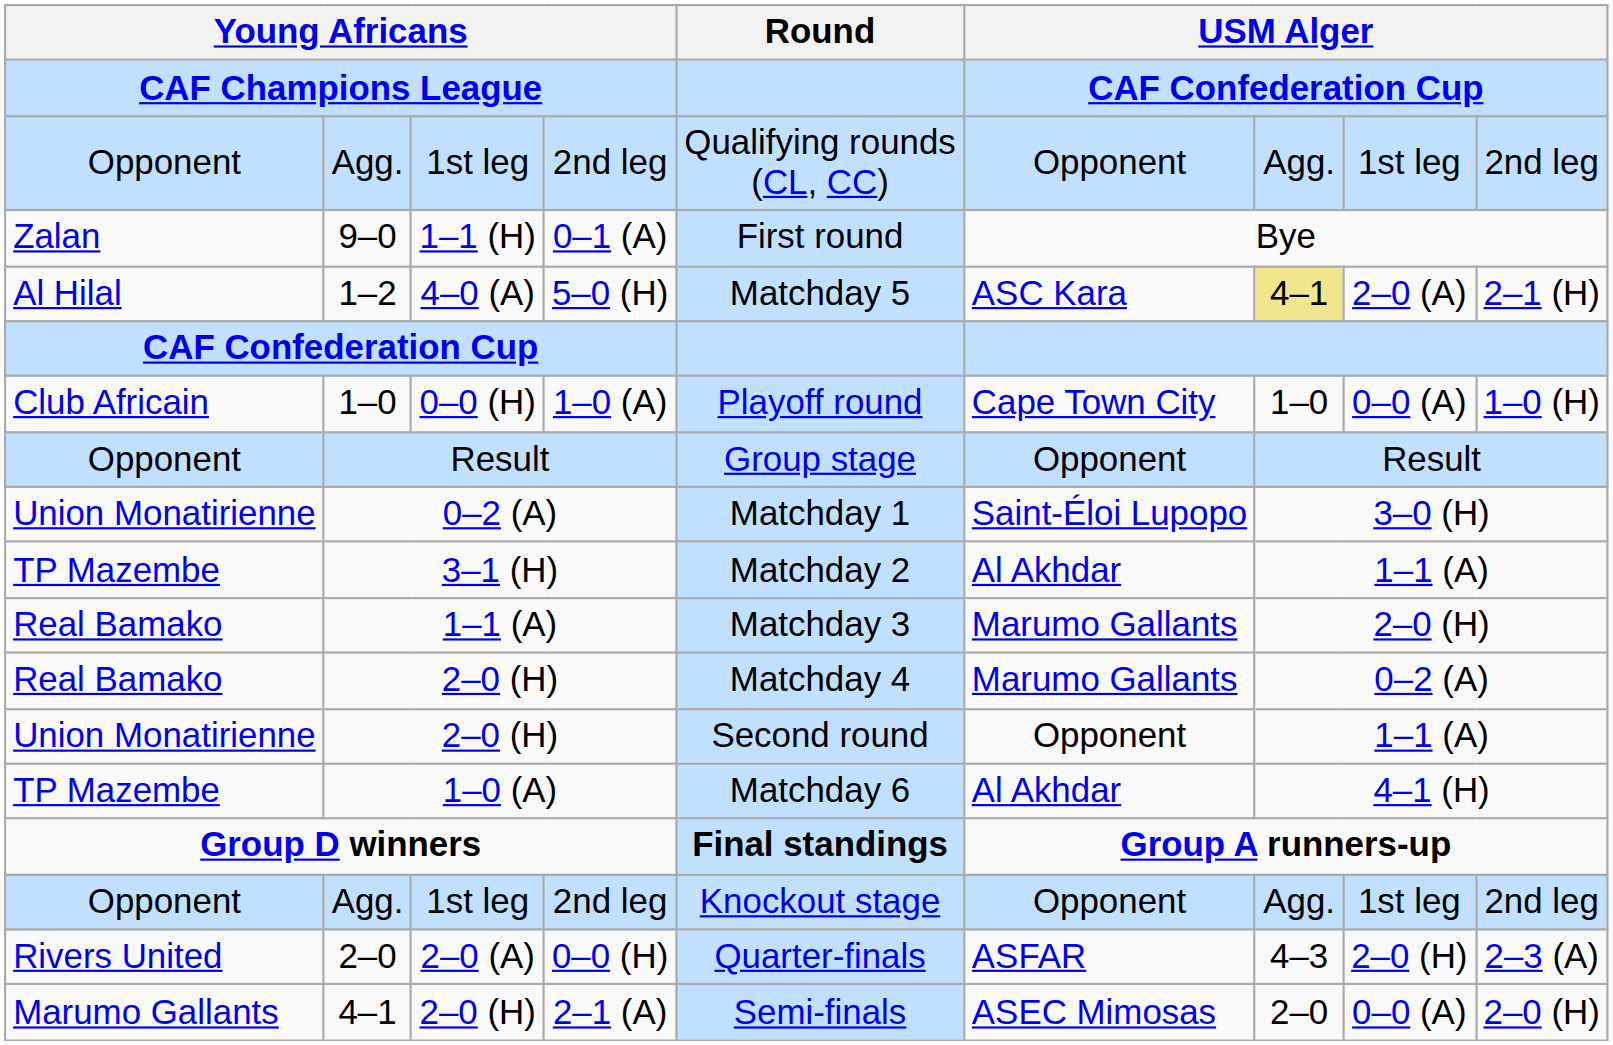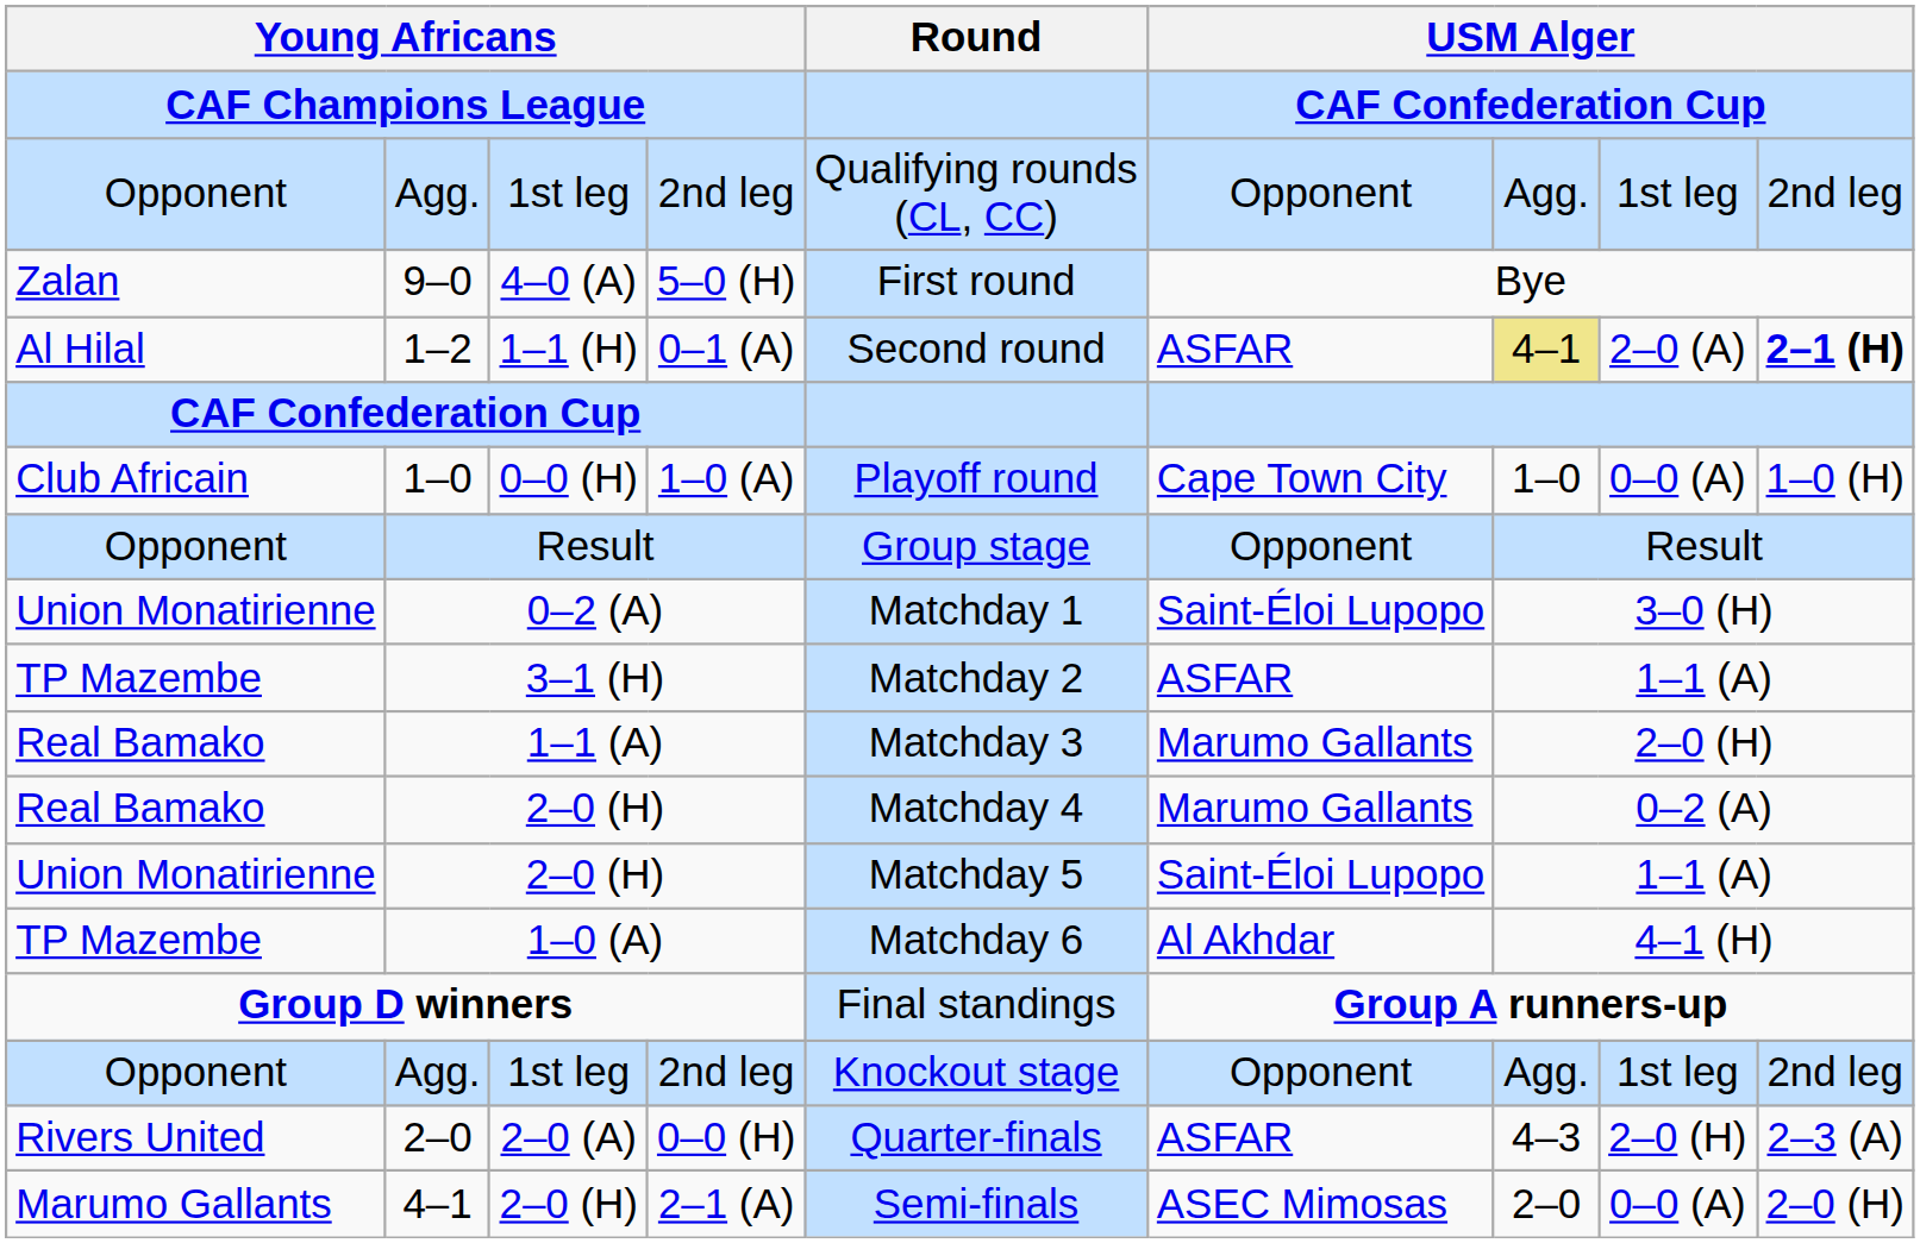9–0 | column 3: 1–1 (H) -> 4–0 (A)
9–0 | column 4: 0–1 (A) -> 5–0 (H)
1–2 | column 3: 4–0 (A) -> 1–1 (H)
1–2 | column 4: 5–0 (H) -> 0–1 (A)
1–2 | Round: Matchday 5 -> Second round
1–2 | column 6: ASC Kara -> ASFAR
1–2 | column 9: normal -> bold
3–1 (H) | column 6: Al Akhdar -> ASFAR
Union Monatirienne / 2–0 (H) | Round: Second round -> Matchday 5
Union Monatirienne / 2–0 (H) | column 6: Opponent -> Saint-Éloi Lupopo
Group D winners | Round: bold -> normal
